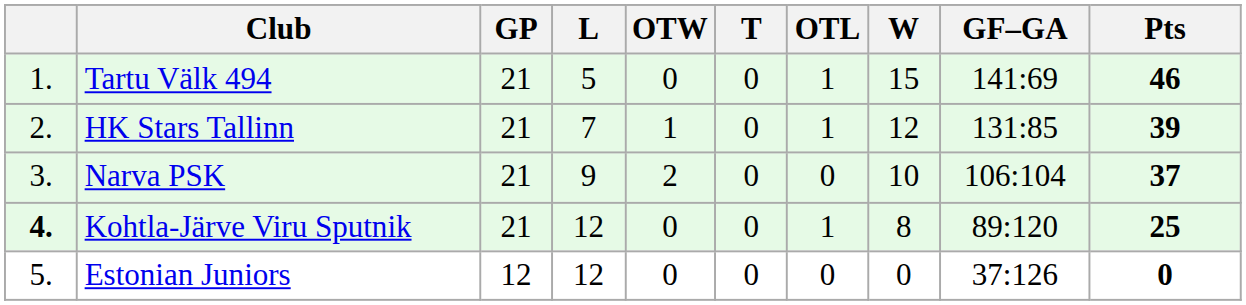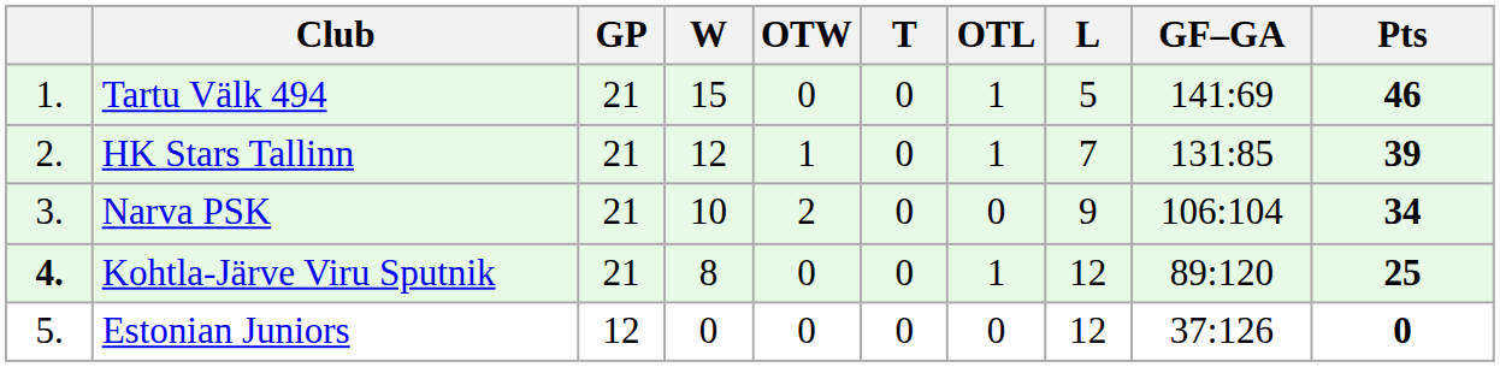columns swapped: W <-> L
Narva PSK | Pts: 37 -> 34
